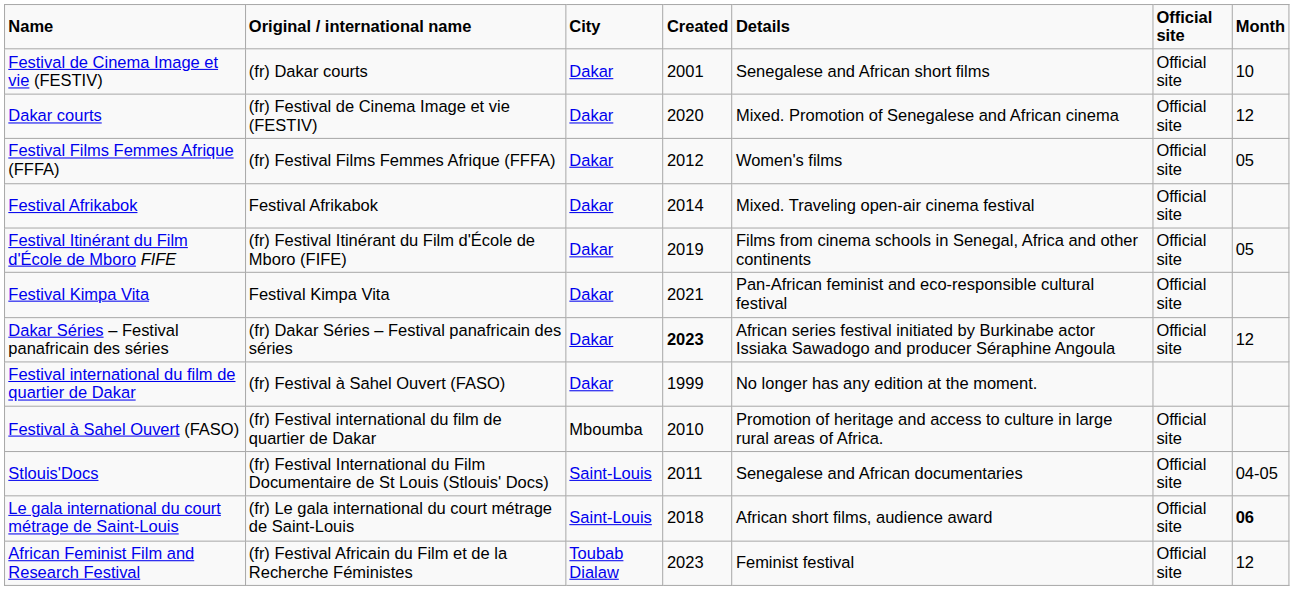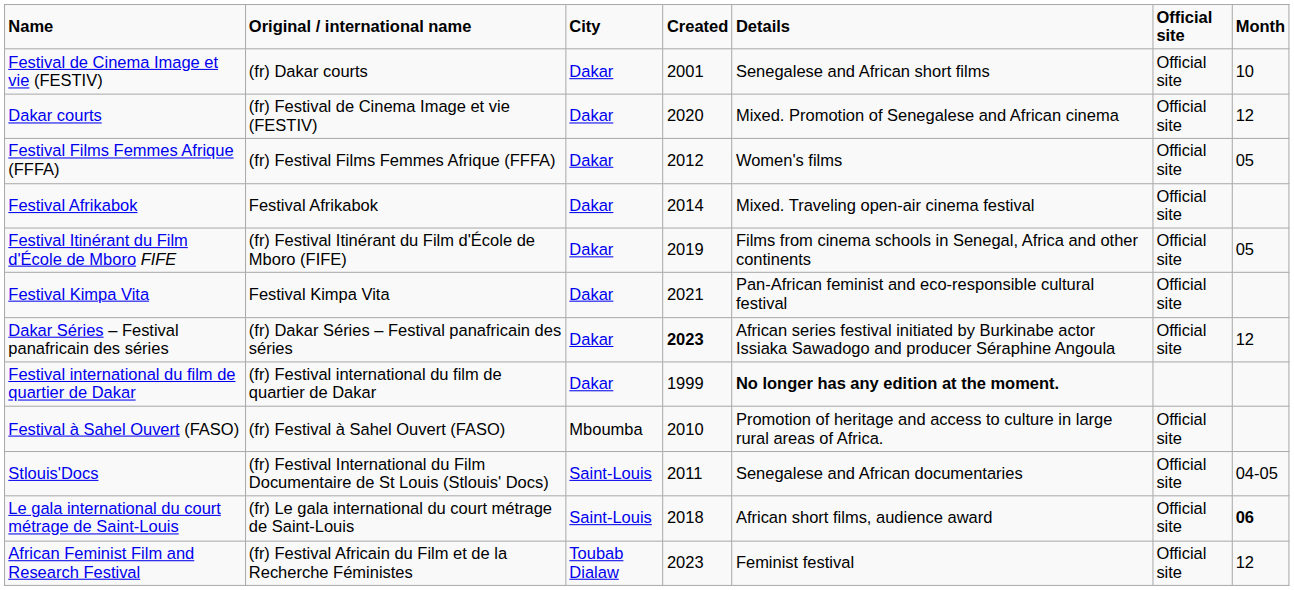Festival international du film de quartier de Dakar | Original / international name: (fr) Festival à Sahel Ouvert (FASO) -> (fr) Festival international du film de quartier de Dakar
Festival international du film de quartier de Dakar | Details: normal -> bold
Festival à Sahel Ouvert (FASO) | Original / international name: (fr) Festival international du film de quartier de Dakar -> (fr) Festival à Sahel Ouvert (FASO)
